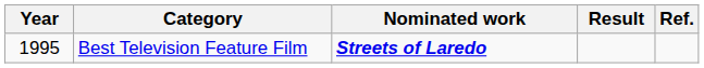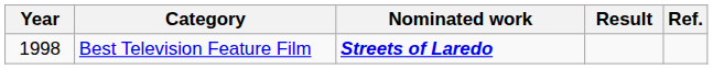Best Television Feature Film | Year: 1995 -> 1998
